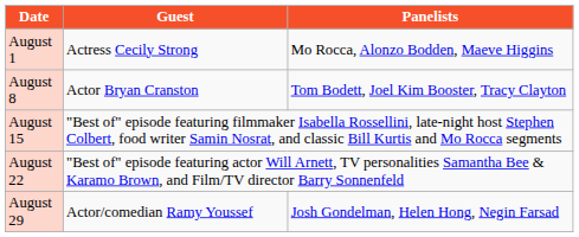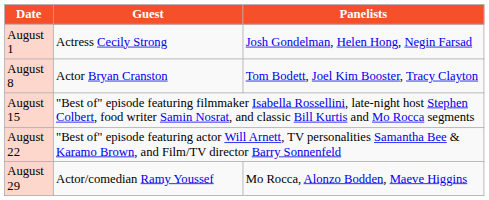August 1 | Panelists: Mo Rocca, Alonzo Bodden, Maeve Higgins -> Josh Gondelman, Helen Hong, Negin Farsad
August 29 | Panelists: Josh Gondelman, Helen Hong, Negin Farsad -> Mo Rocca, Alonzo Bodden, Maeve Higgins
